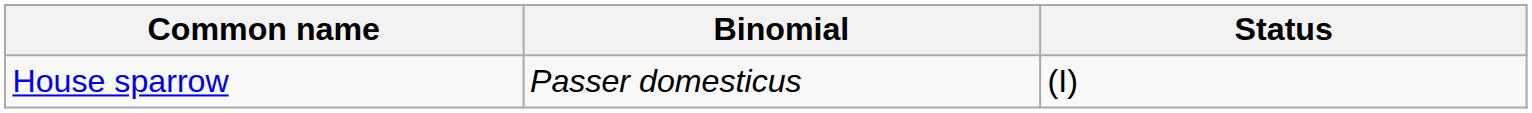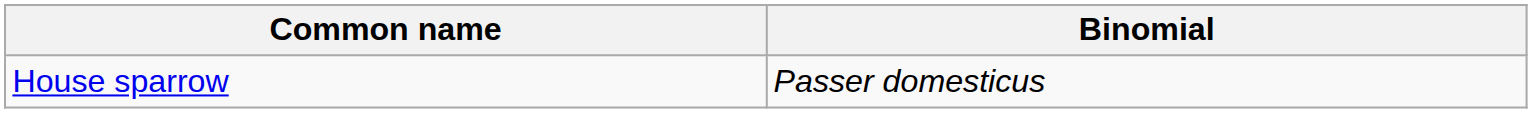- column: Status | (I)
